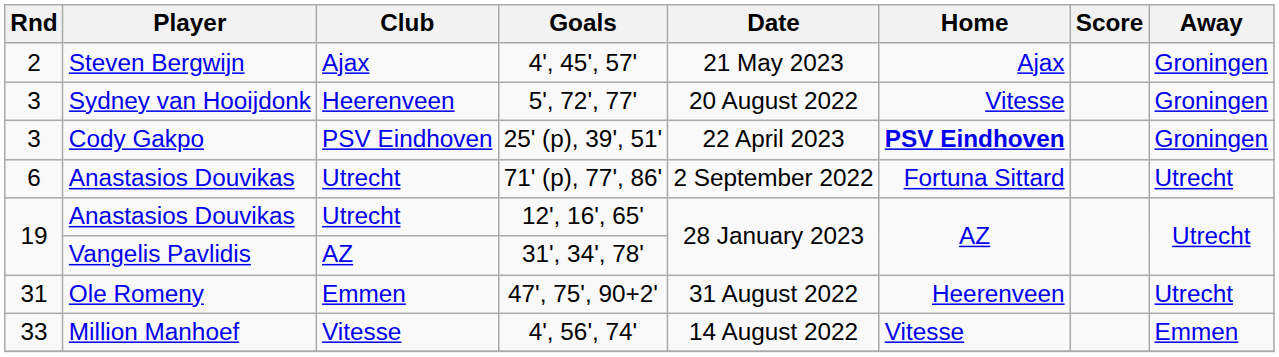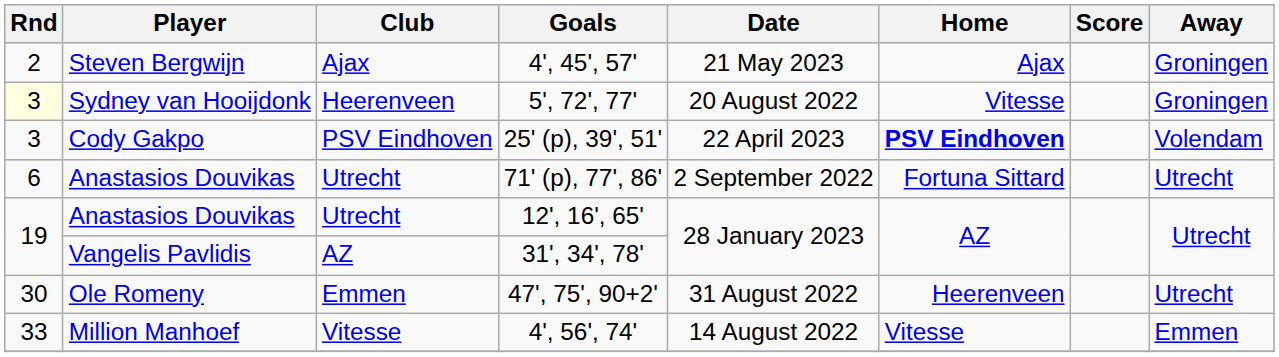5', 72', 77' | Rnd: no background -> lightyellow background
25' (p), 39', 51' | Away: Groningen -> Volendam
47', 75', 90+2' | Rnd: 31 -> 30
